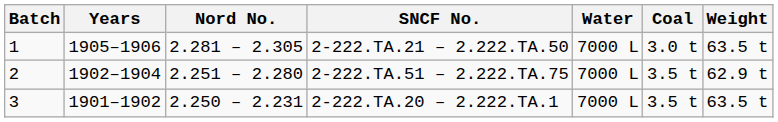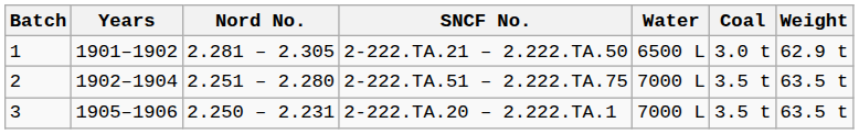2-222.TA.21 – 2.222.TA.50 | Years: 1905–1906 -> 1901–1902
2-222.TA.21 – 2.222.TA.50 | Water: 7000 L -> 6500 L
2-222.TA.21 – 2.222.TA.50 | Weight: 63.5 t -> 62.9 t
2-222.TA.51 – 2.222.TA.75 | Weight: 62.9 t -> 63.5 t
2-222.TA.20 – 2.222.TA.1 | Years: 1901–1902 -> 1905–1906
